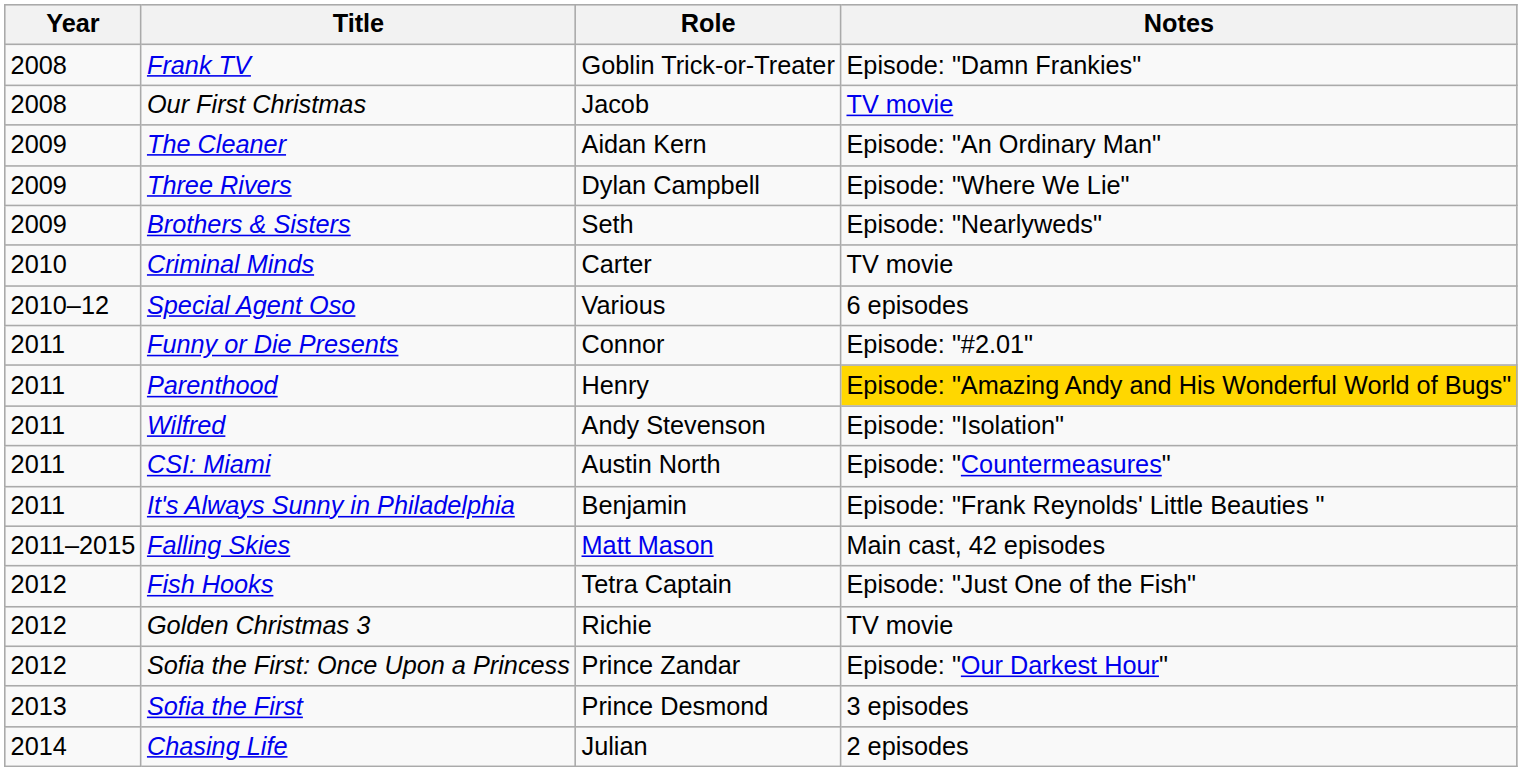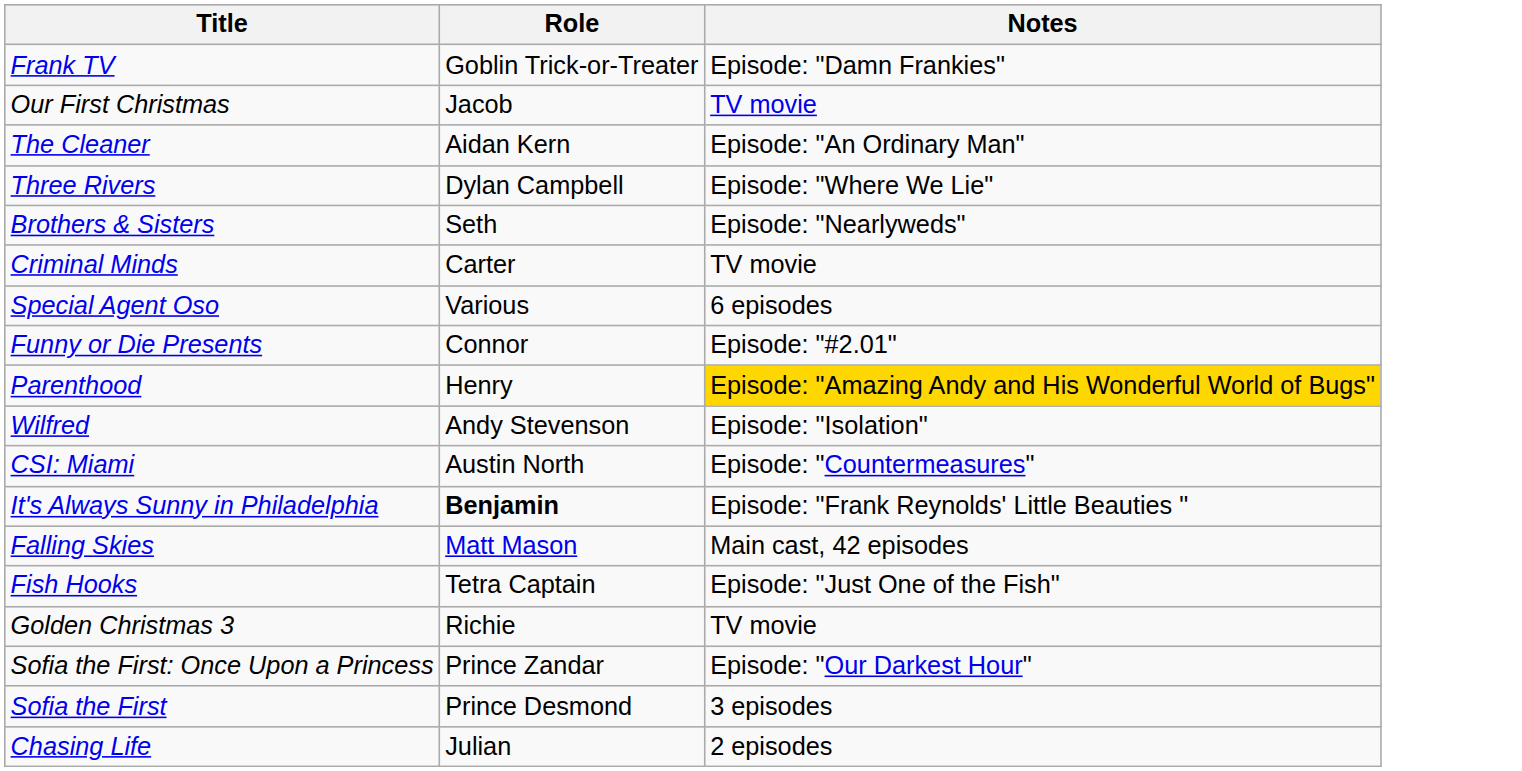- column: Year | 2008 | 2008 | 2009 | 2009 | 2009 | 2010 | 2010–12 | 2011 | 2011 | 2011 | 2011 | 2011 | 2011–2015 | 2012 | 2012 | 2012 | 2013 | 2014
It's Always Sunny in Philadelphia | Role: normal -> bold
